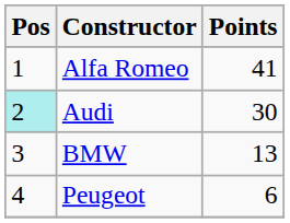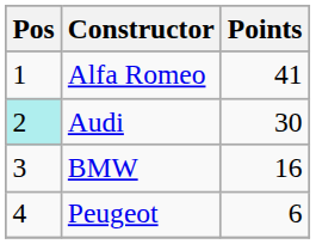BMW | Points: 13 -> 16
